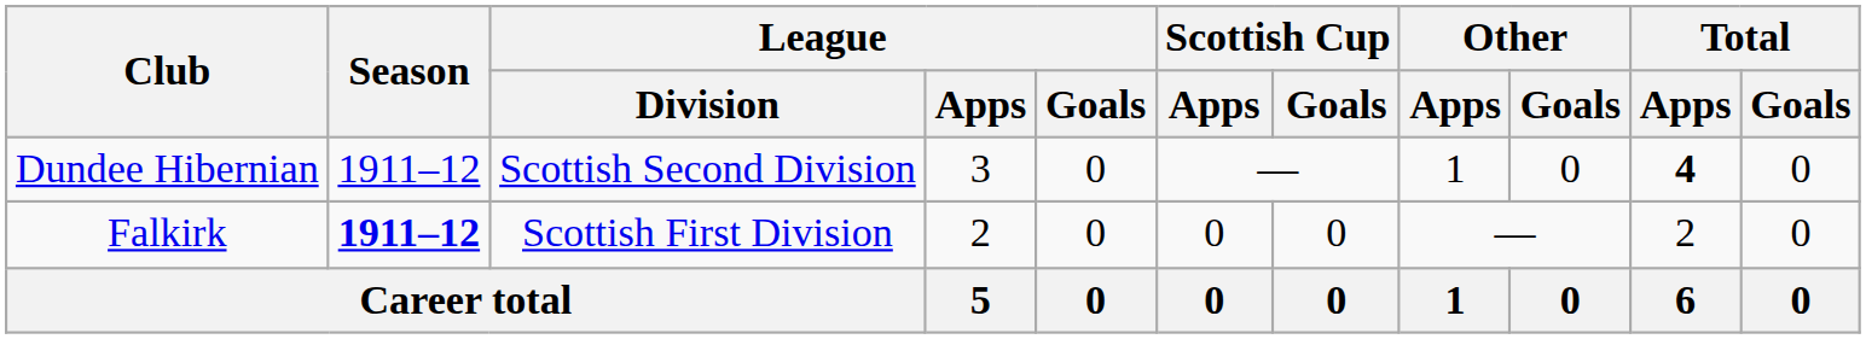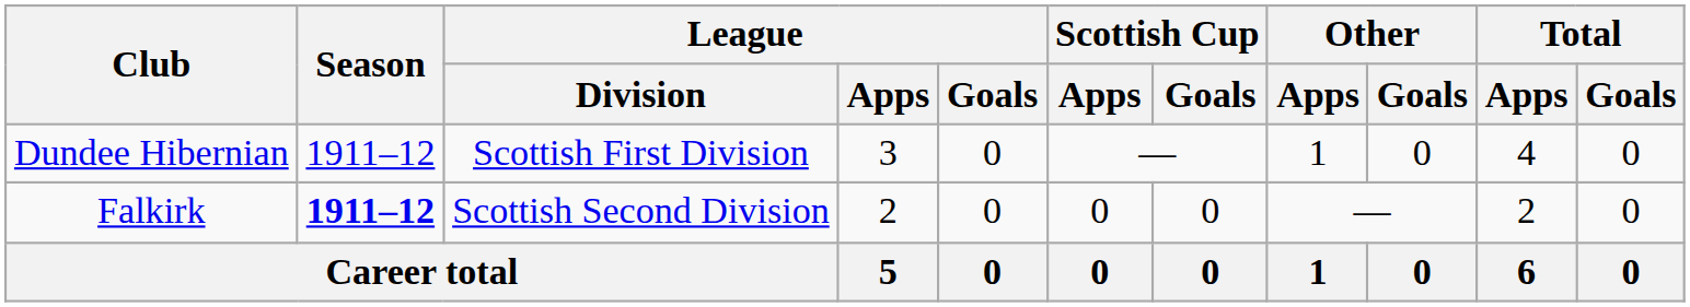Dundee Hibernian | League / Division: Scottish Second Division -> Scottish First Division
Dundee Hibernian | Total / Apps: bold -> normal
Falkirk | League / Division: Scottish First Division -> Scottish Second Division
